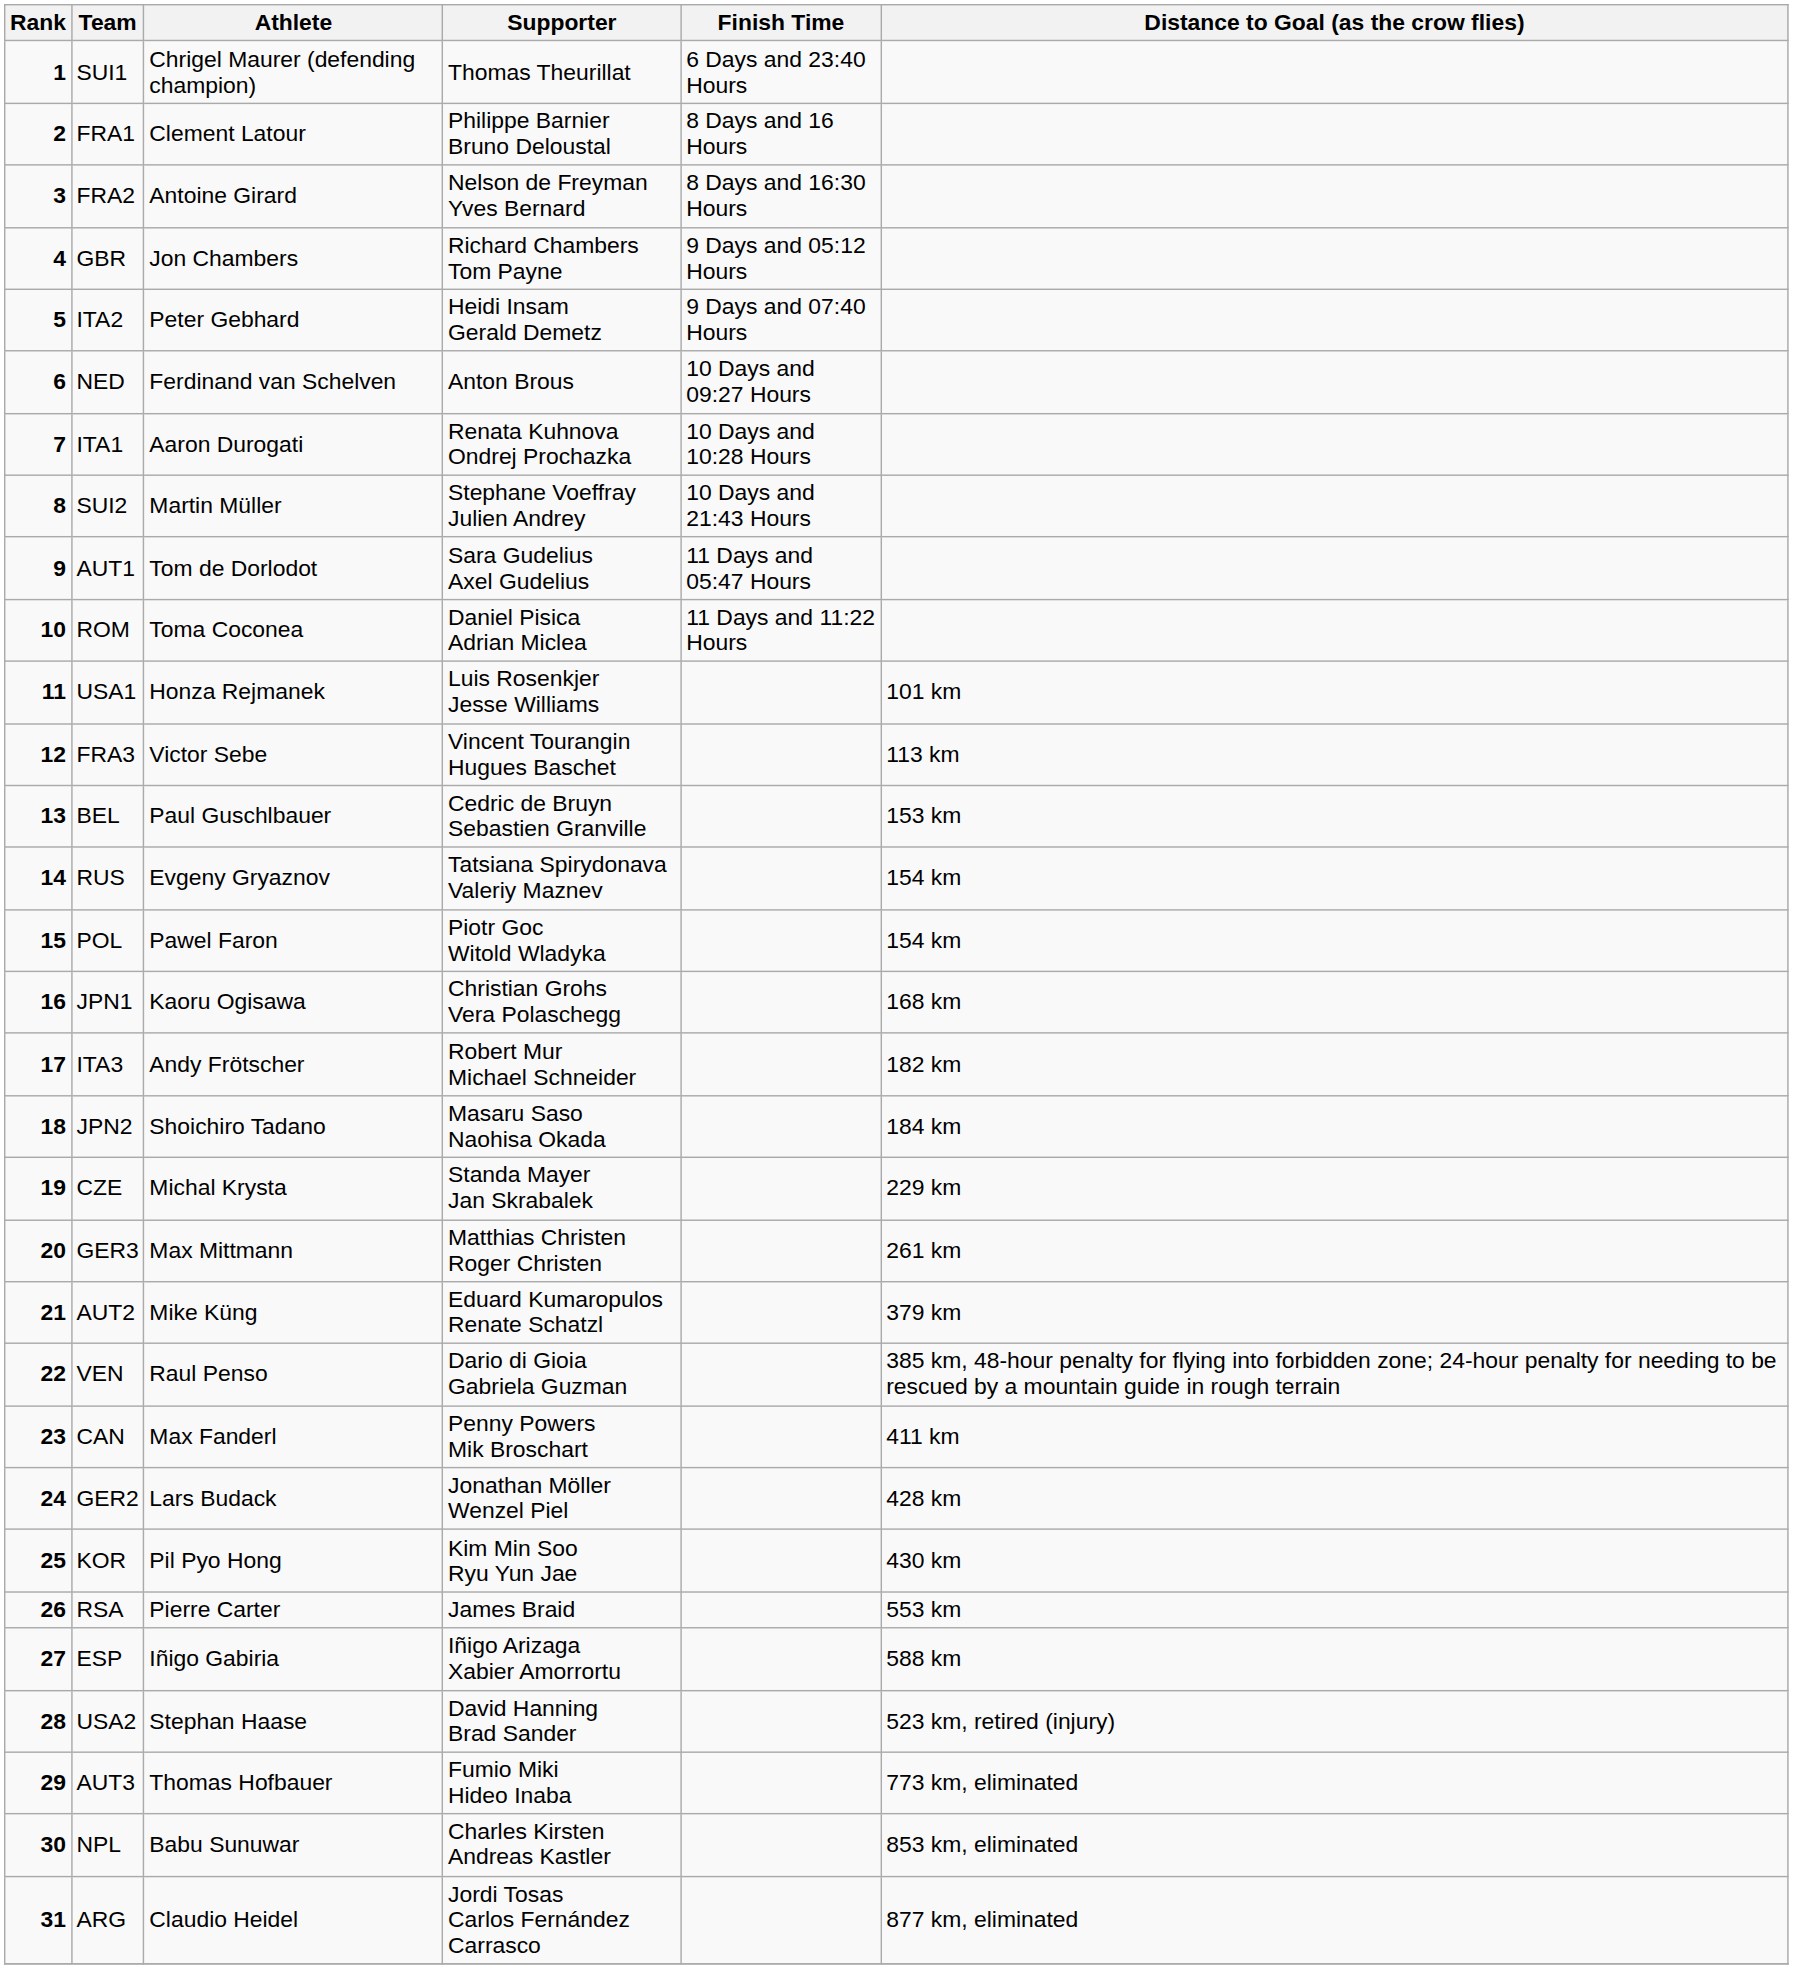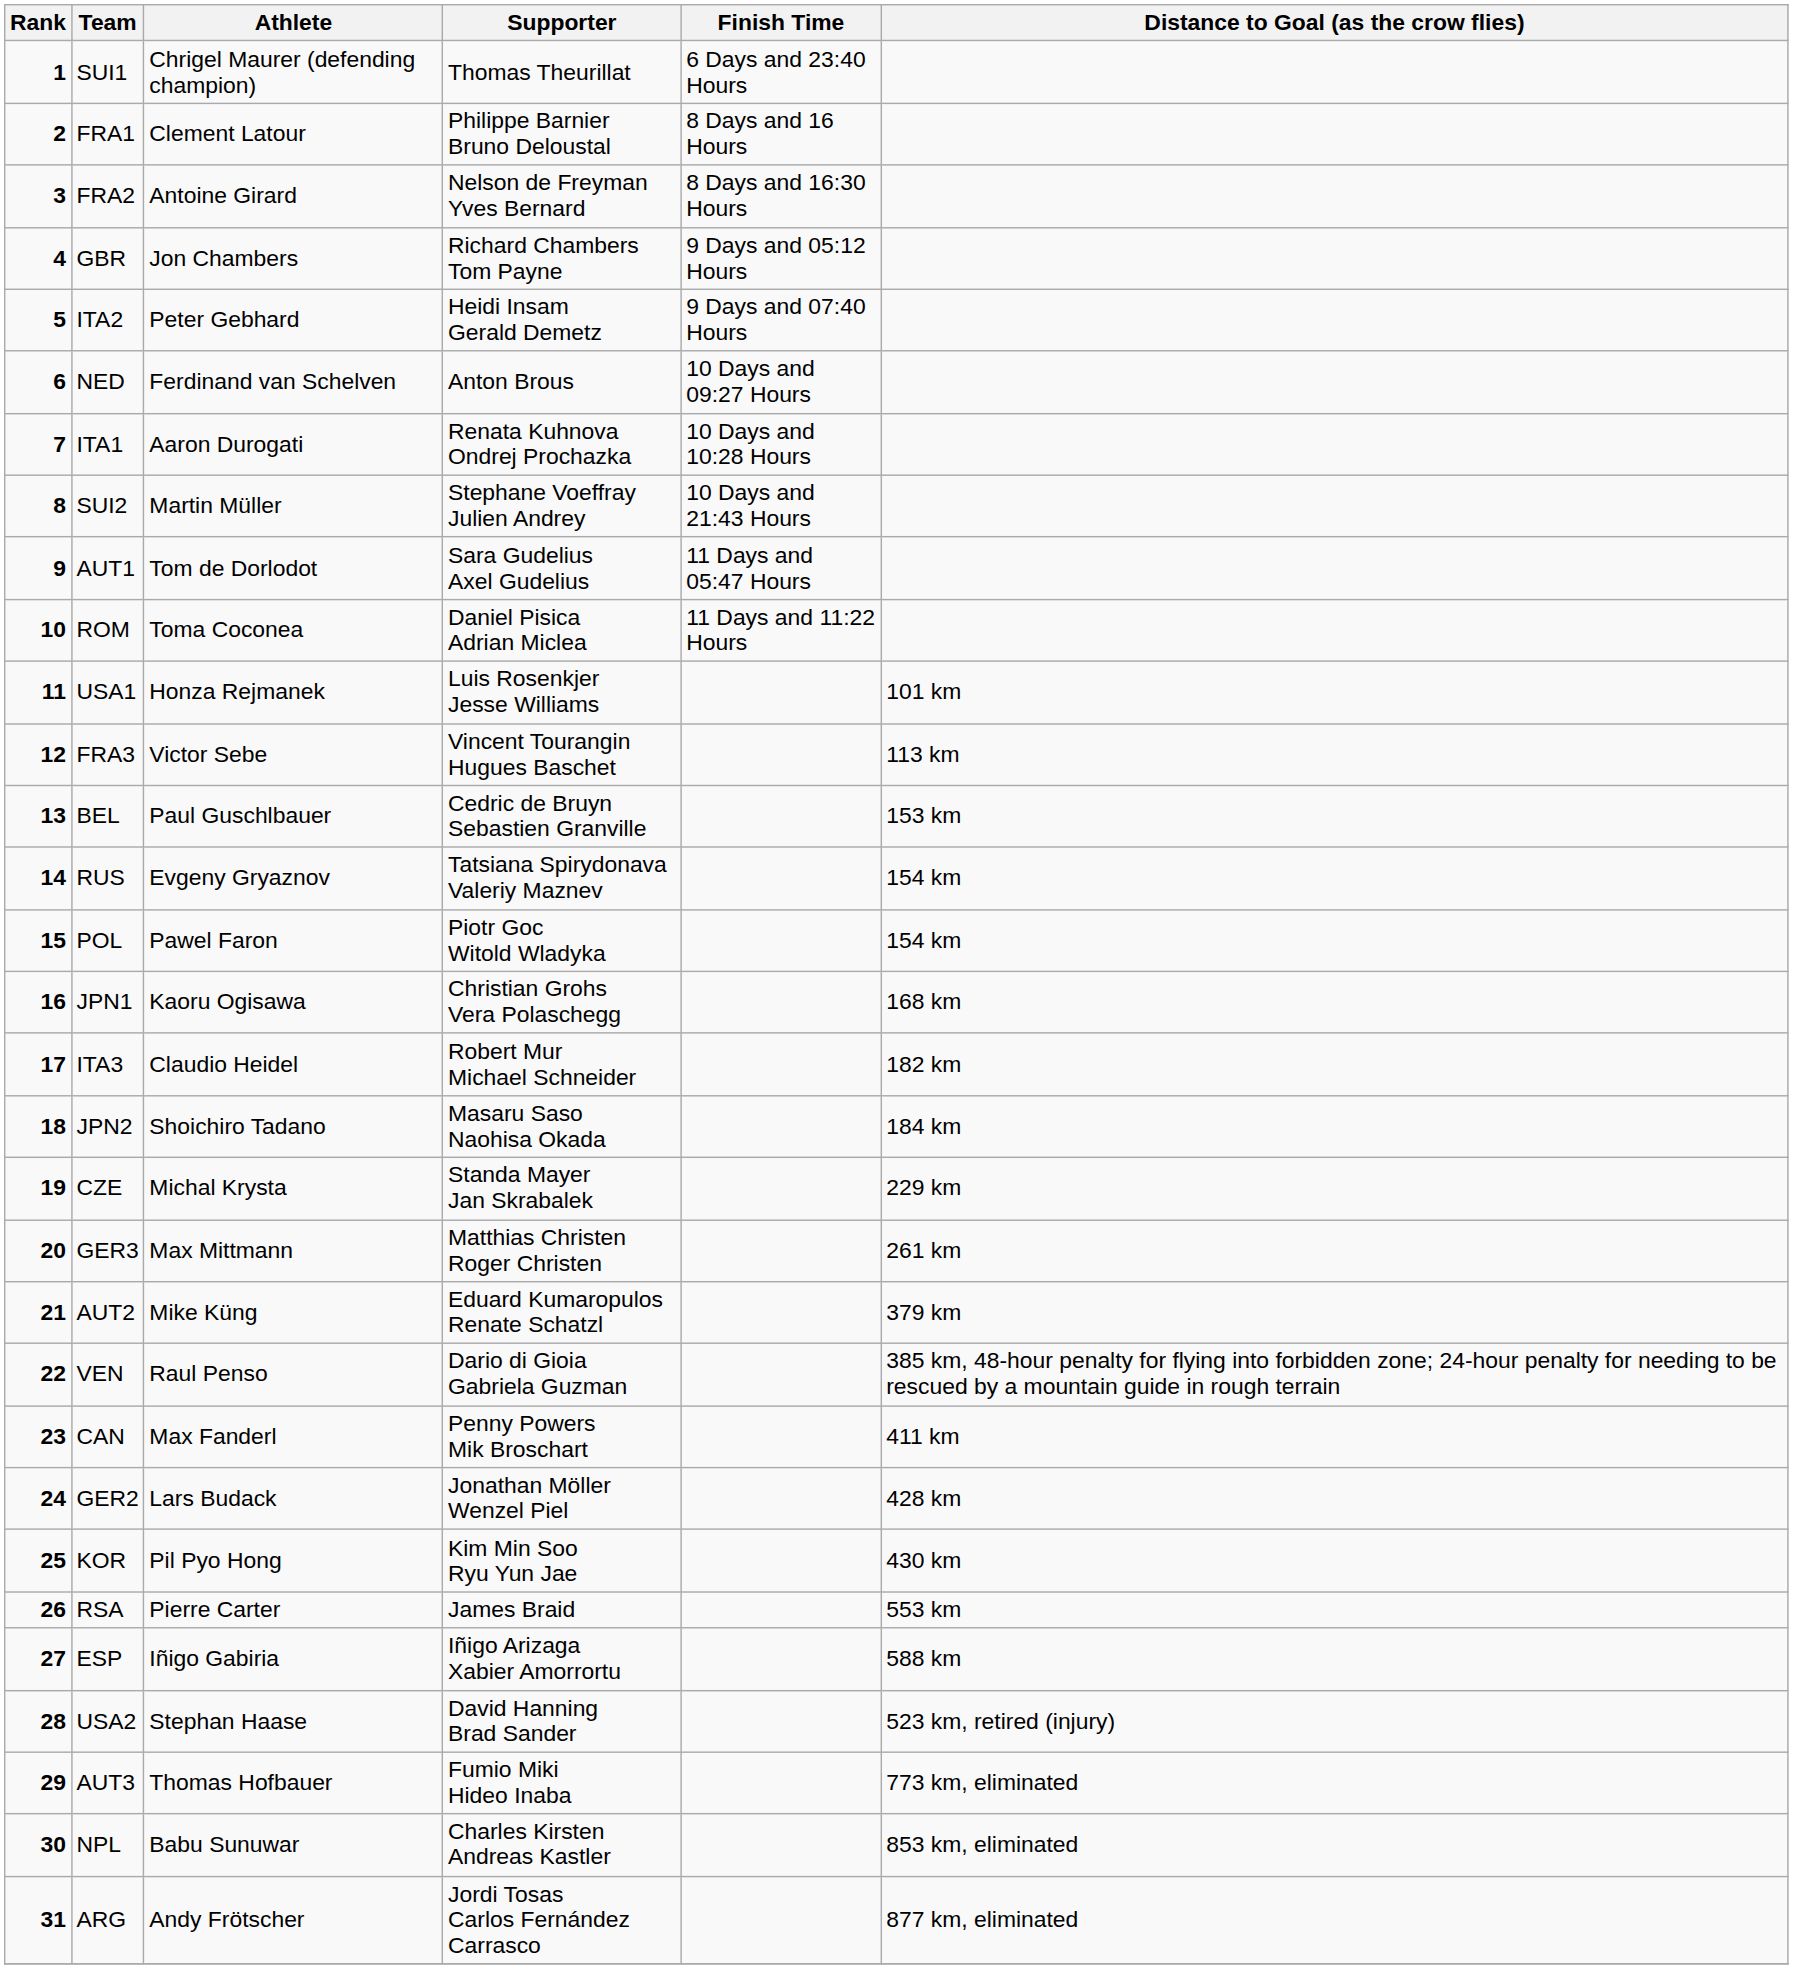ITA3 | Athlete: Andy Frötscher -> Claudio Heidel
ARG | Athlete: Claudio Heidel -> Andy Frötscher
